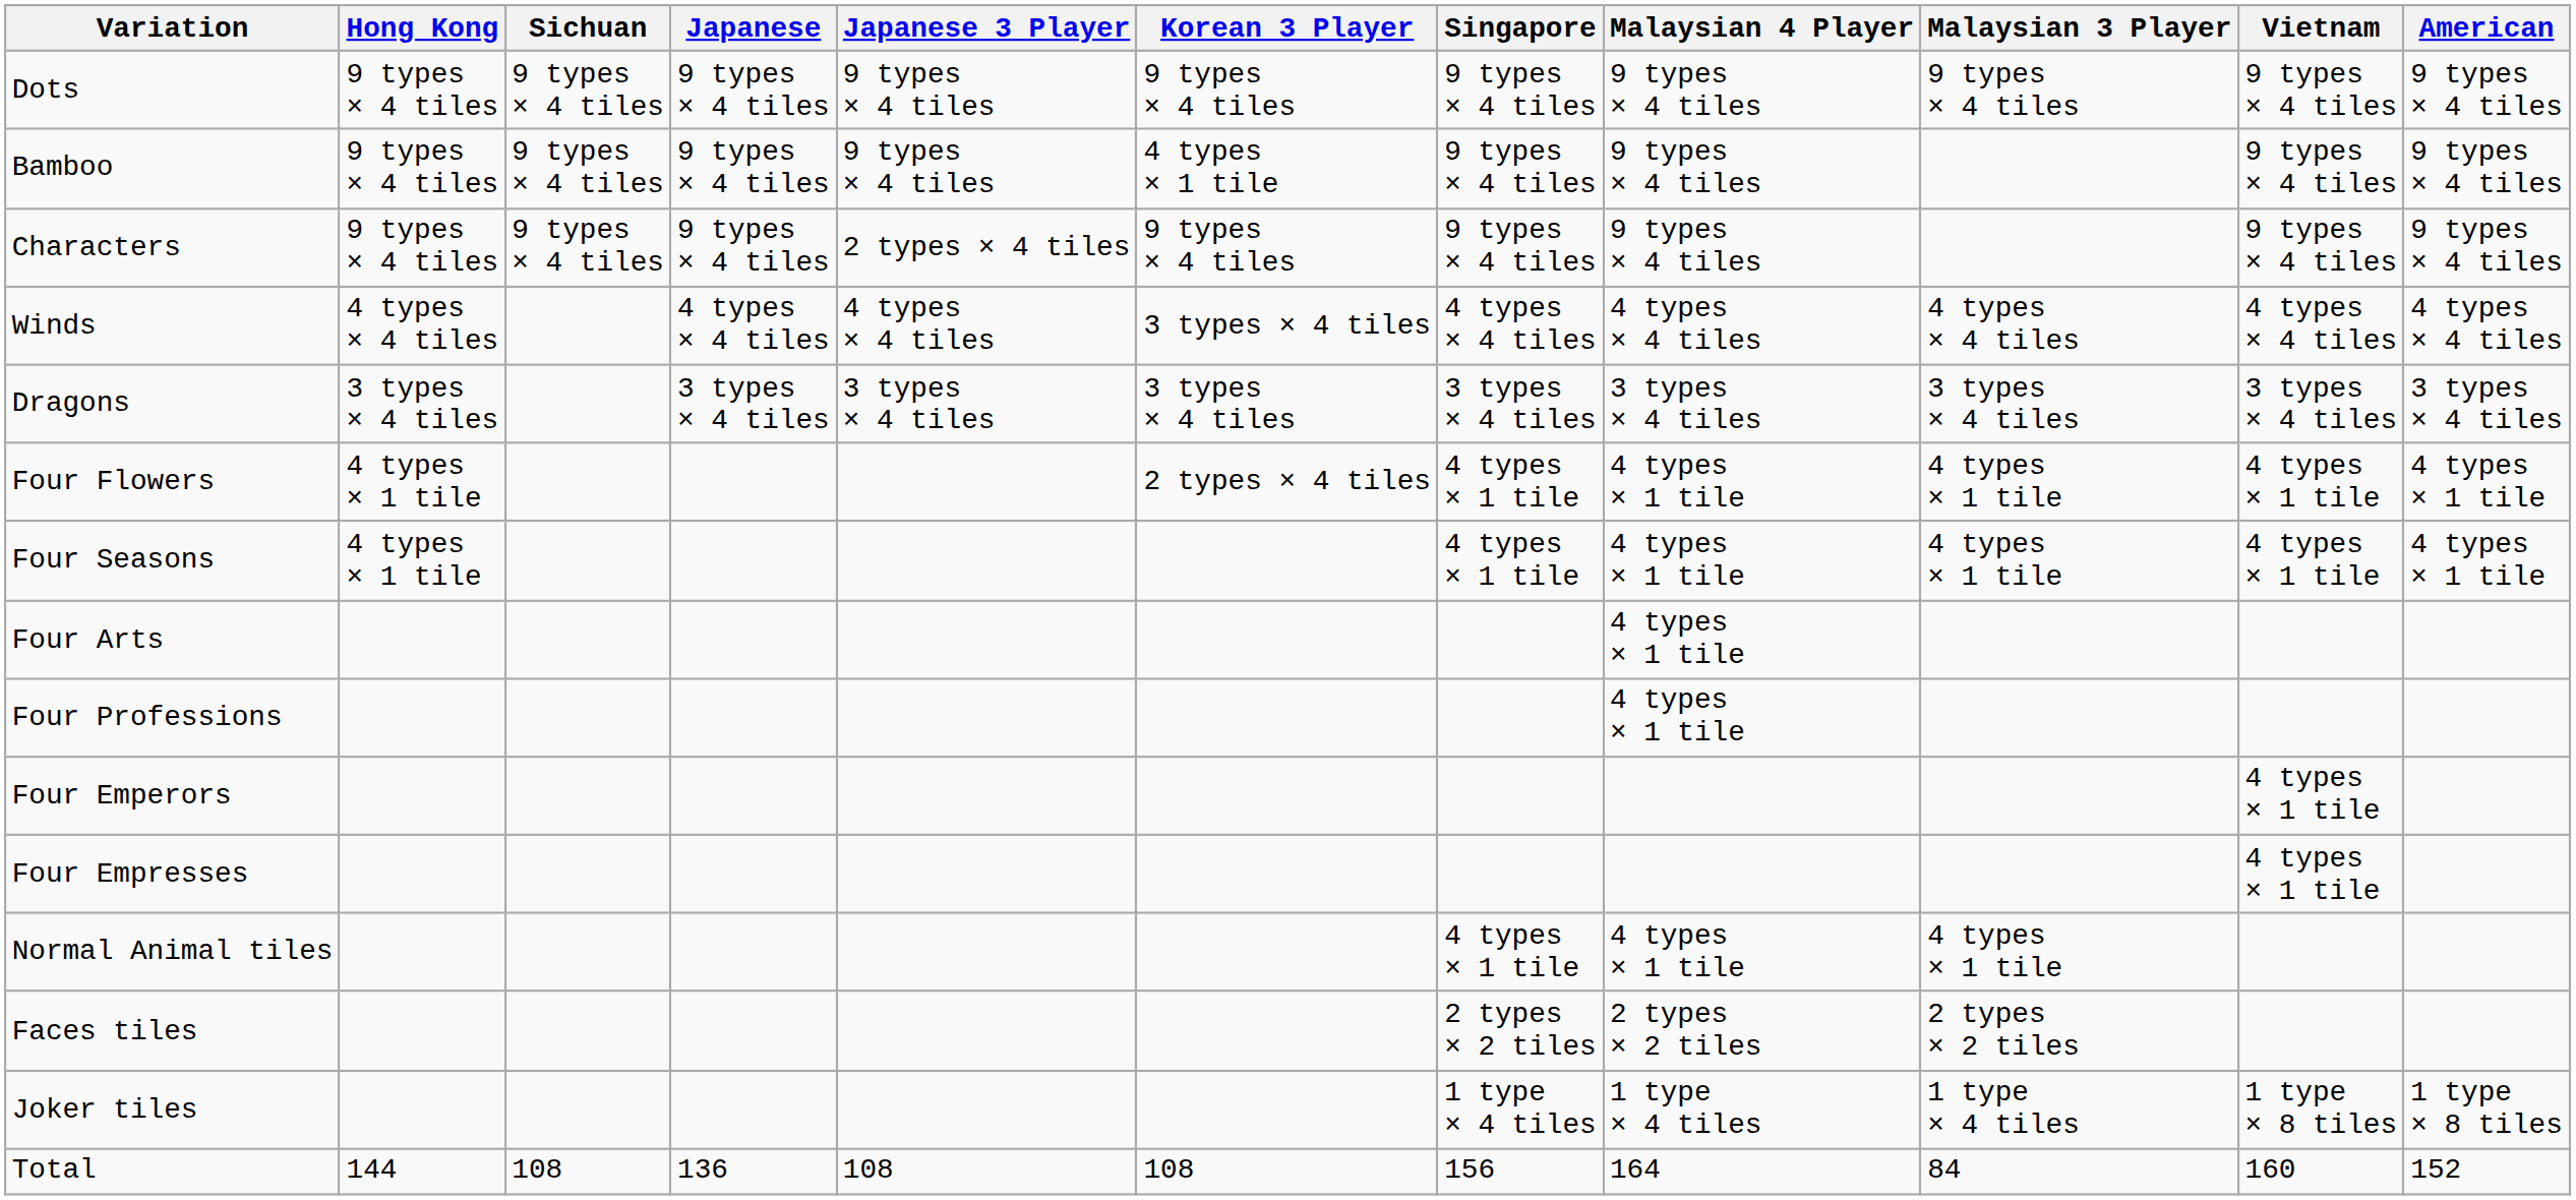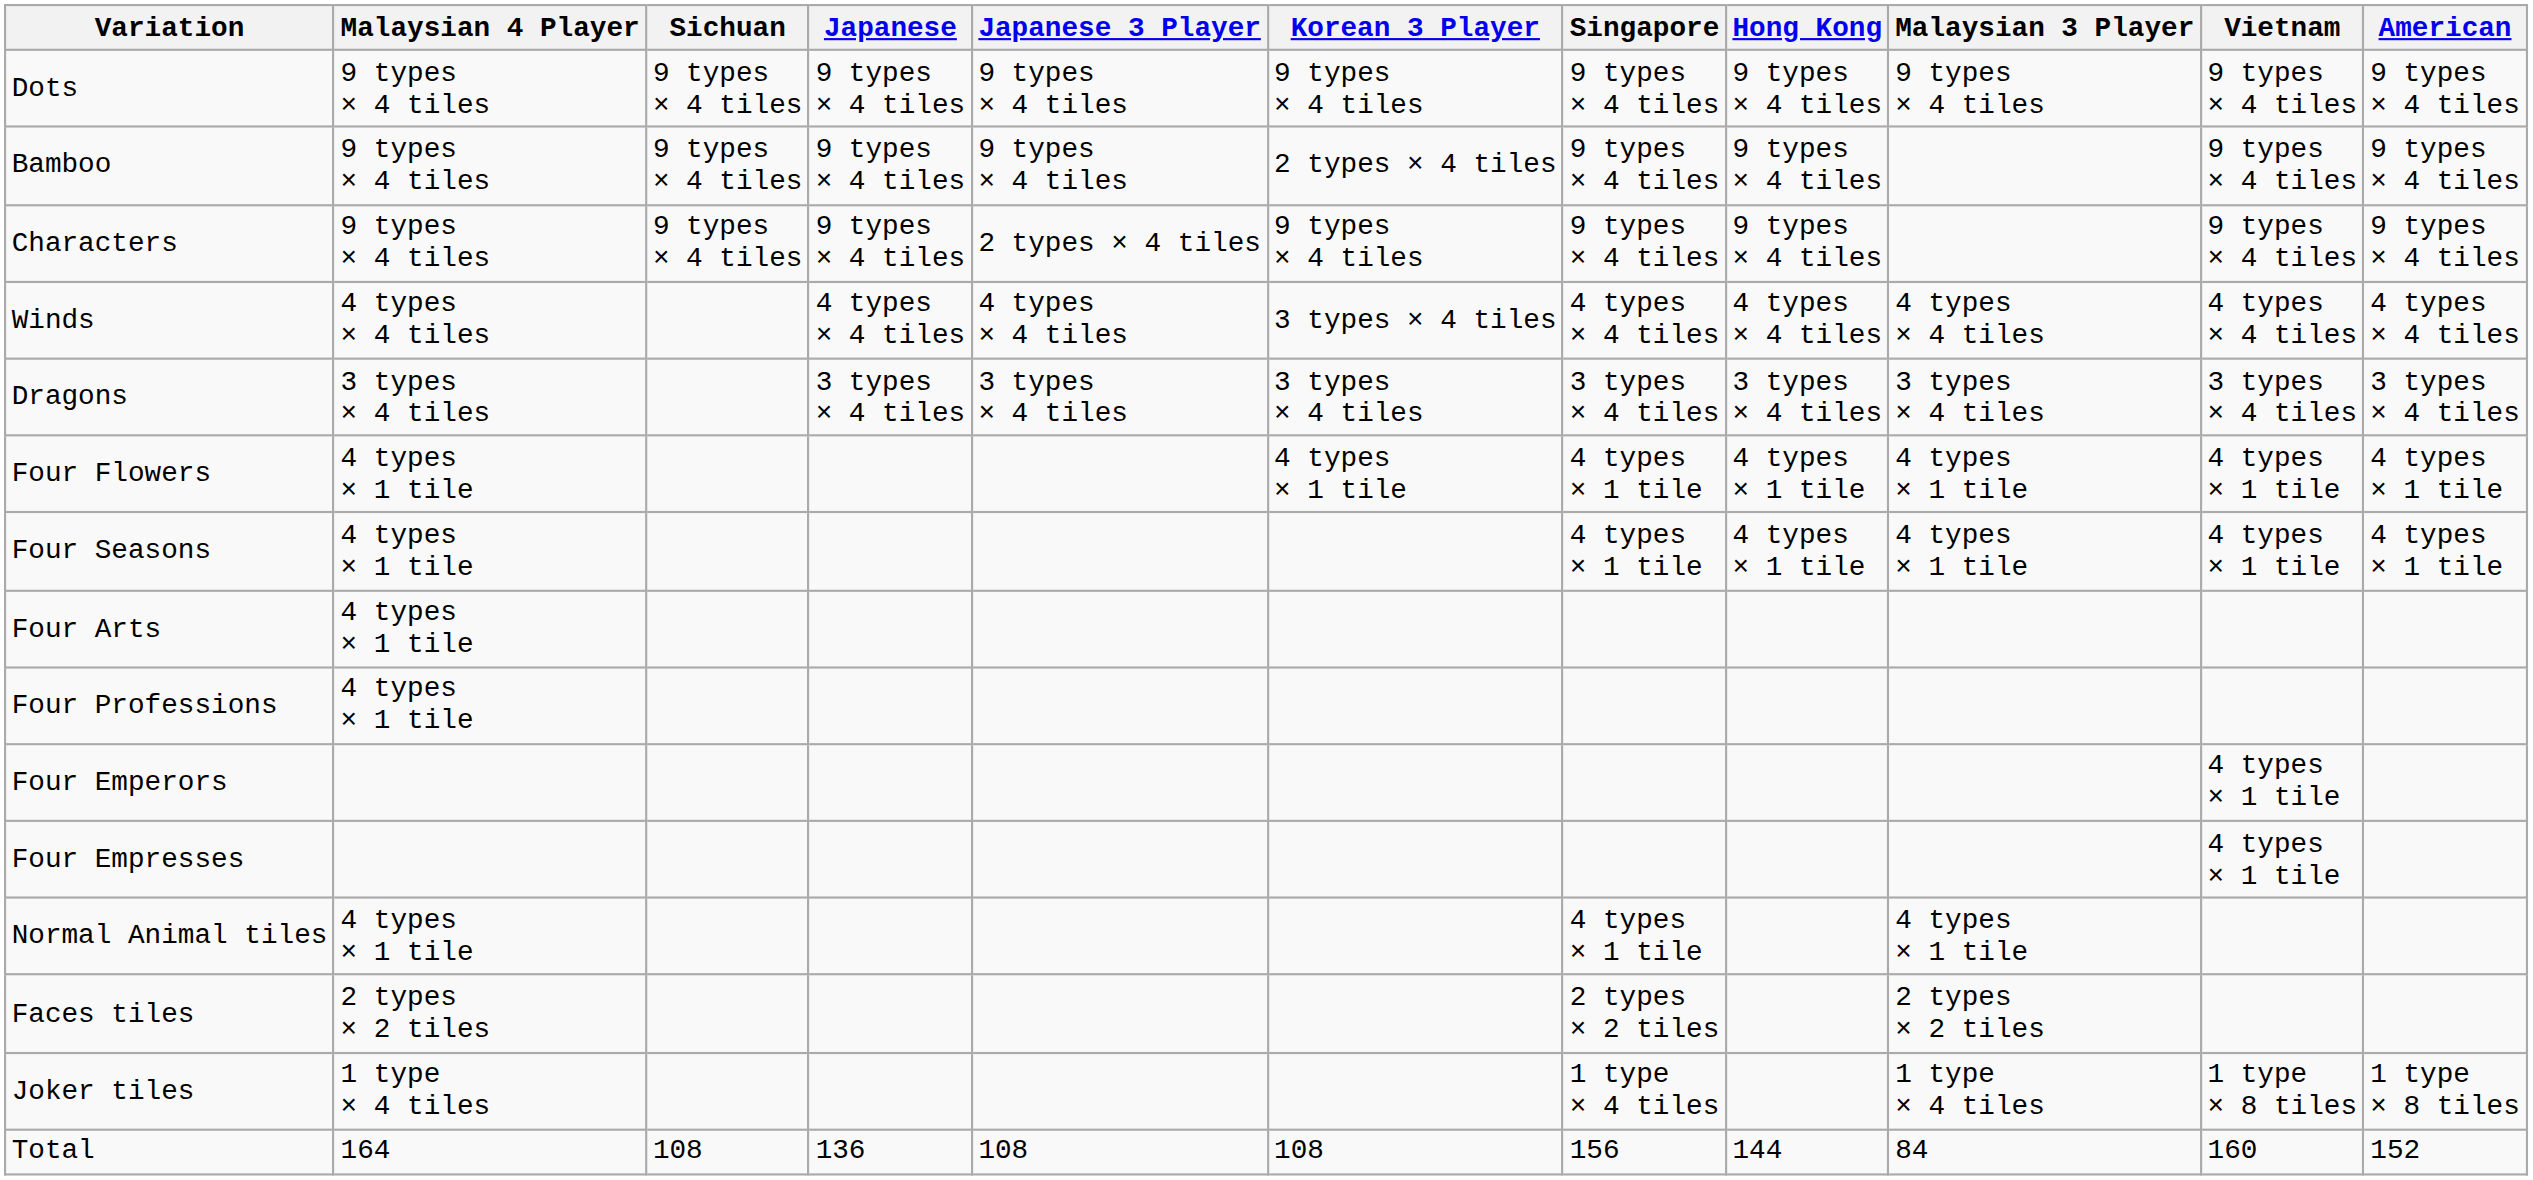columns swapped: Hong Kong <-> Malaysian 4 Player
Bamboo | Korean 3 Player: 4 types × 1 tile -> 2 types × 4 tiles
Four Flowers | Korean 3 Player: 2 types × 4 tiles -> 4 types × 1 tile
